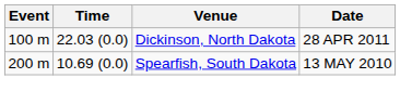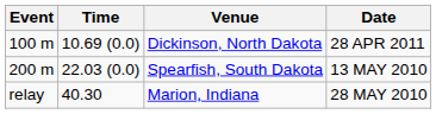Dickinson, North Dakota | Time: 22.03 (0.0) -> 10.69 (0.0)
Spearfish, South Dakota | Time: 10.69 (0.0) -> 22.03 (0.0)
+ row: relay | 40.30 | Marion, Indiana | 28 MAY 2010
